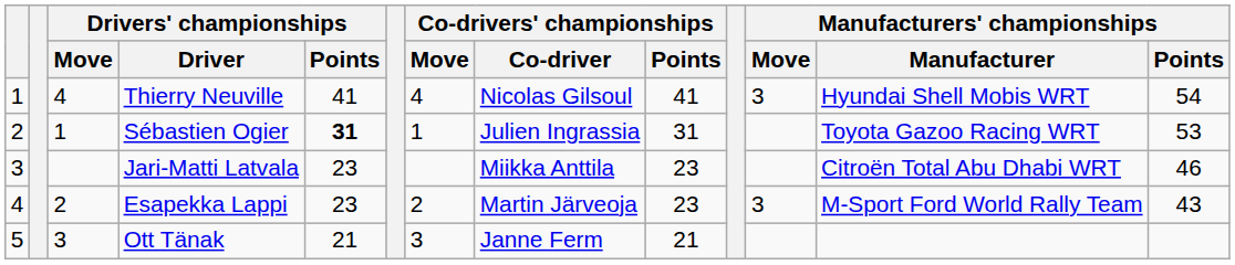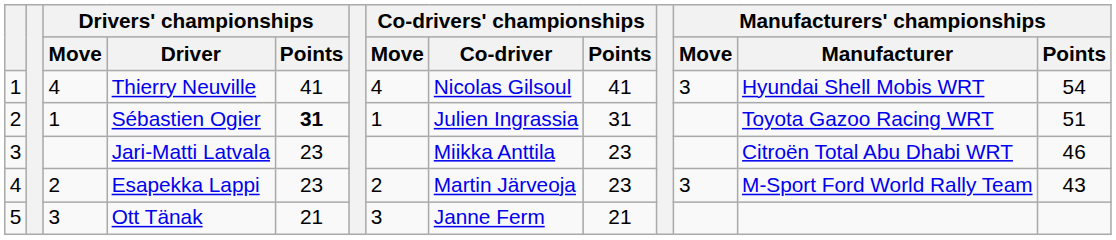Sébastien Ogier | Manufacturers' championships / Points: 53 -> 51
